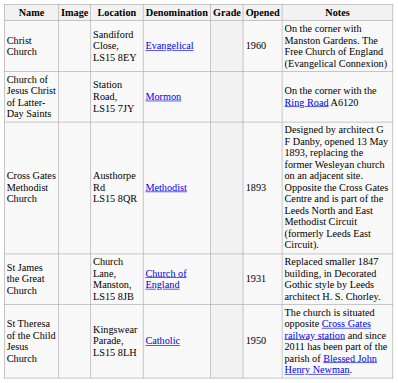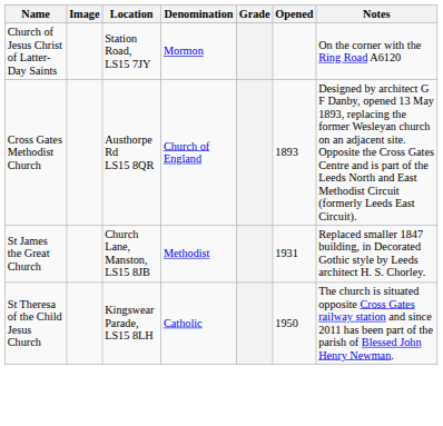- row: Christ Church | Sandiford Close, LS15 8EY | Evangelical | 1960 | On the corner with Manston Gardens. The Free Church of England (Evangelical Connexion)
Cross Gates Methodist Church | Denomination: Methodist -> Church of England
St James the Great Church | Denomination: Church of England -> Methodist
